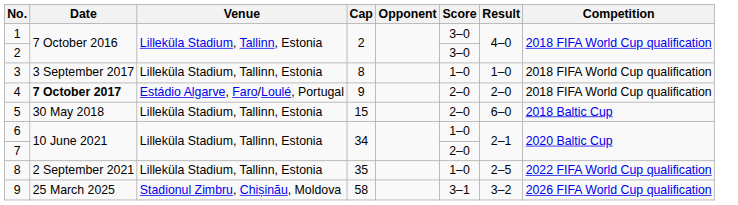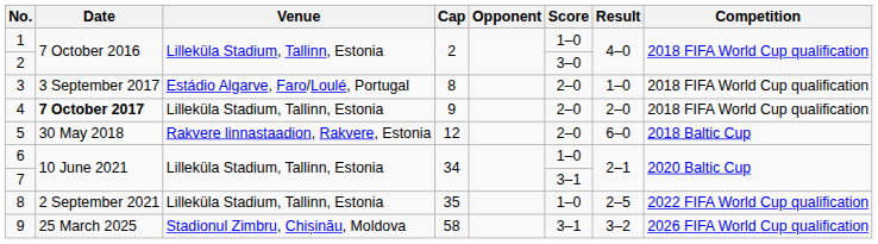1 | Score: 3–0 -> 1–0
3 | Venue: Lilleküla Stadium, Tallinn, Estonia -> Estádio Algarve, Faro/Loulé, Portugal
3 | Score: 1–0 -> 2–0
4 | Venue: Estádio Algarve, Faro/Loulé, Portugal -> Lilleküla Stadium, Tallinn, Estonia
5 | Venue: Lilleküla Stadium, Tallinn, Estonia -> Rakvere linnastaadion, Rakvere, Estonia
5 | Cap: 15 -> 12
7 | Score: 2–0 -> 3–1
